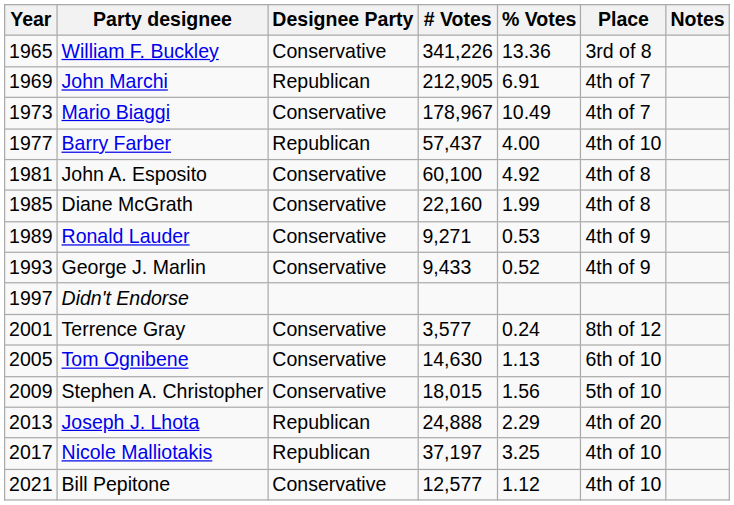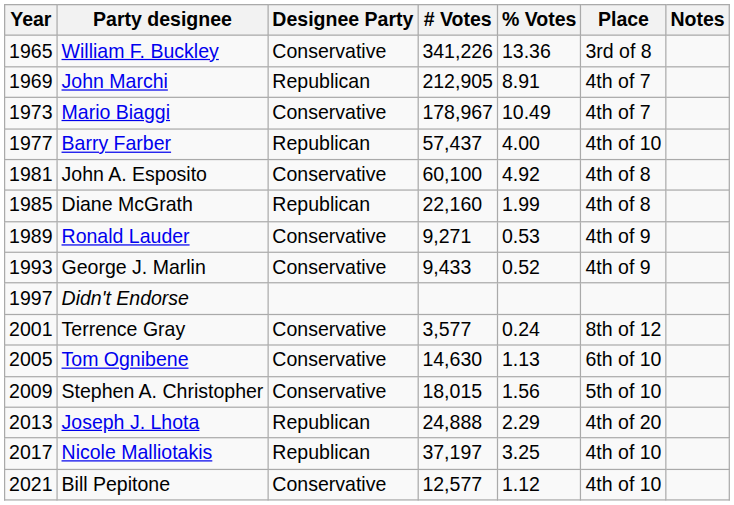John Marchi | % Votes: 6.91 -> 8.91
Diane McGrath | Designee Party: Conservative -> Republican
